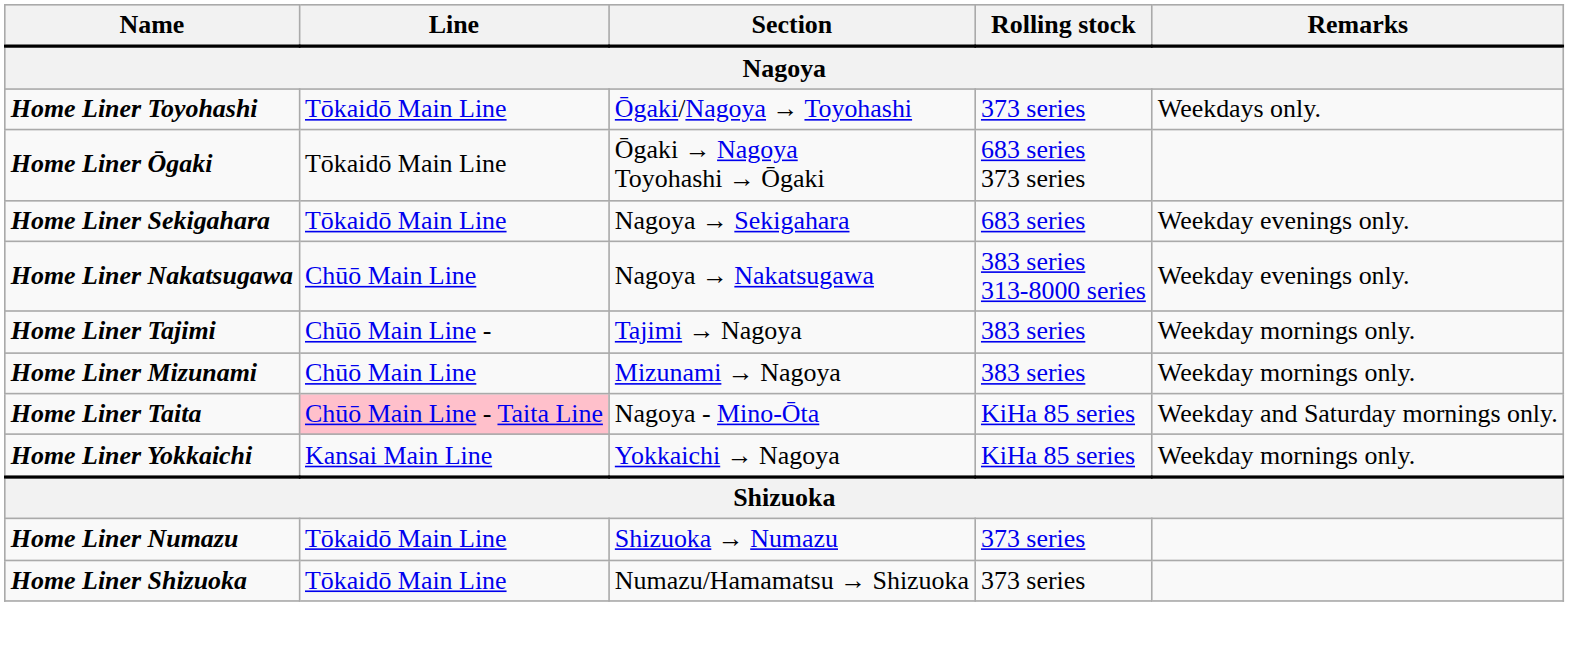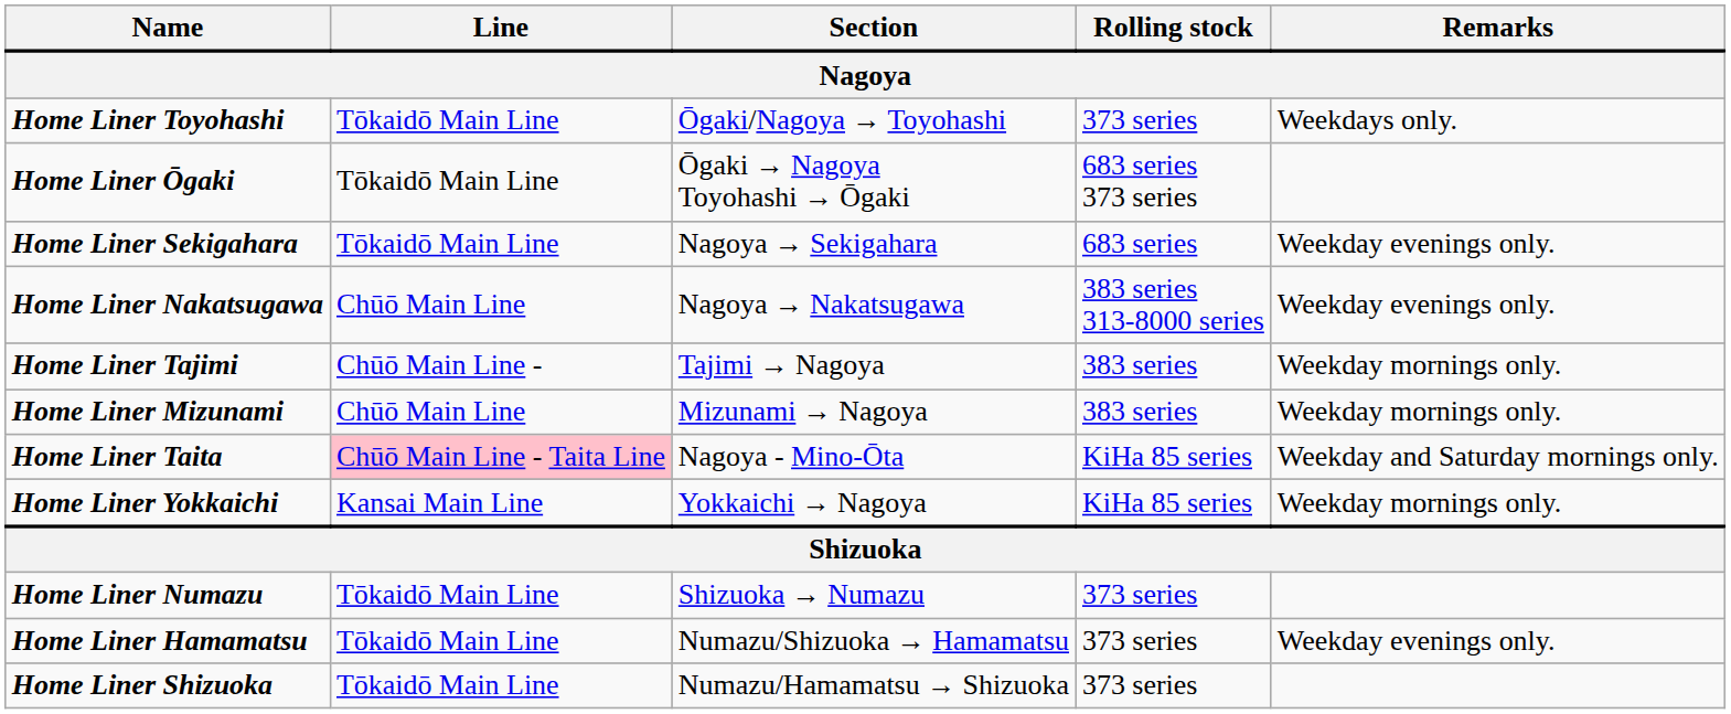+ row: Home Liner Hamamatsu | Tōkaidō Main Line | Numazu/Shizuoka → Hamamatsu | 373 series | Weekday evenings only.
